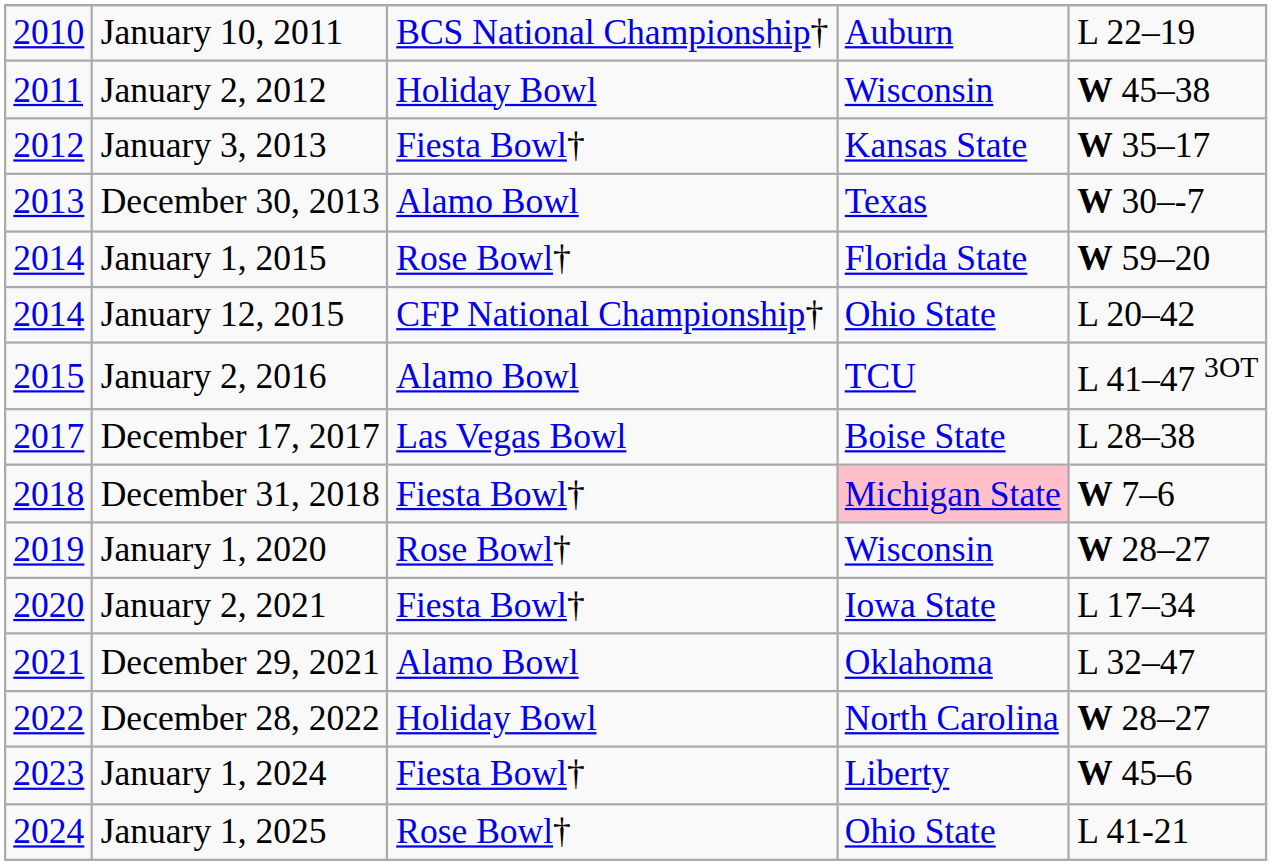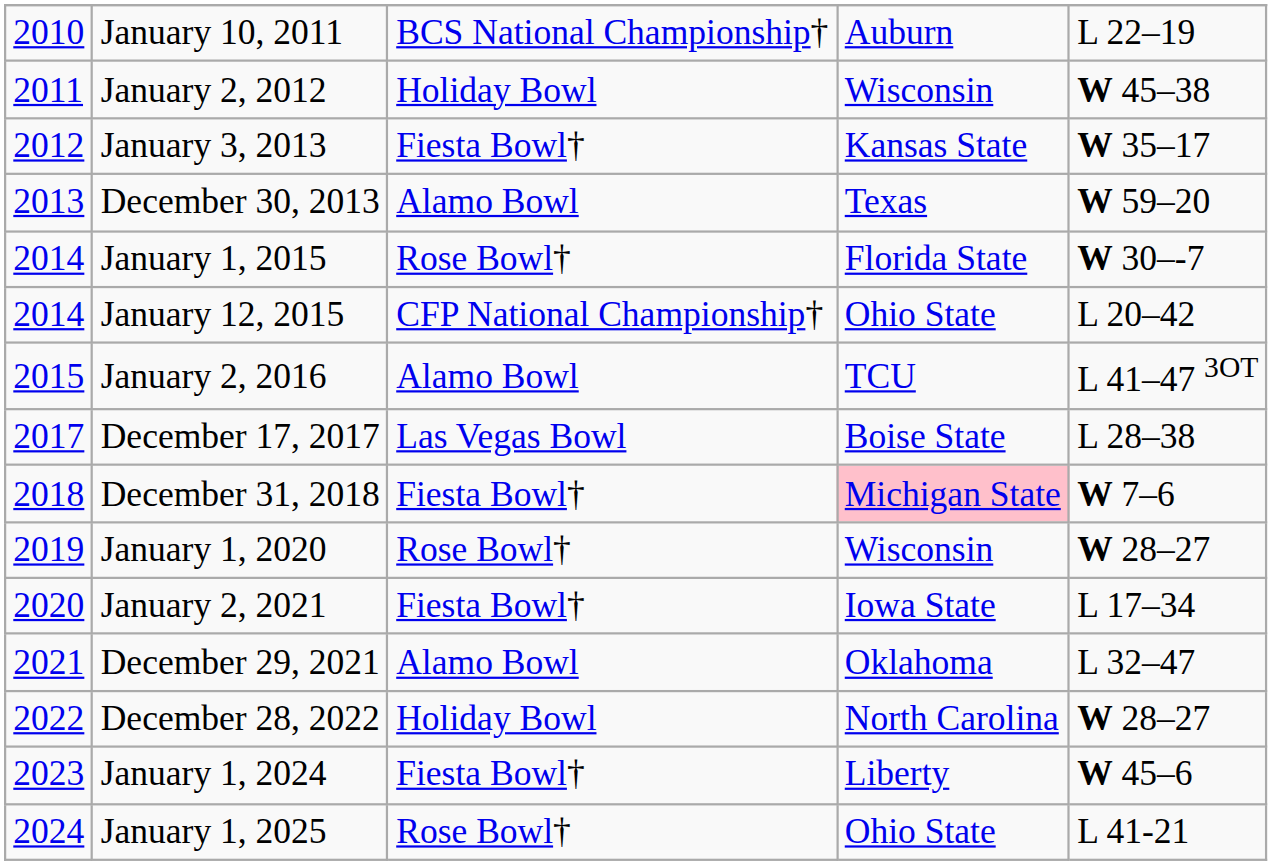December 30, 2013 | column 5: W 30–-7 -> W 59–20
January 1, 2015 | column 5: W 59–20 -> W 30–-7
